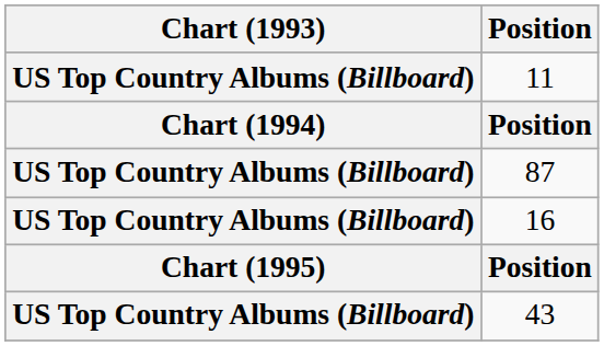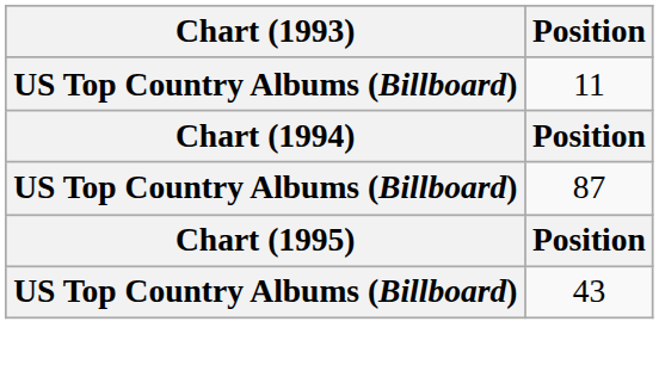- row: US Top Country Albums (Billboard) | 16
